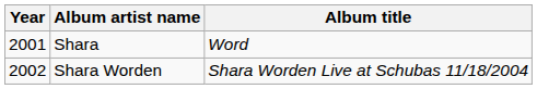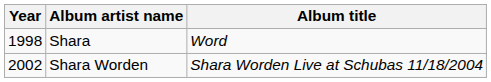Shara | Year: 2001 -> 1998
